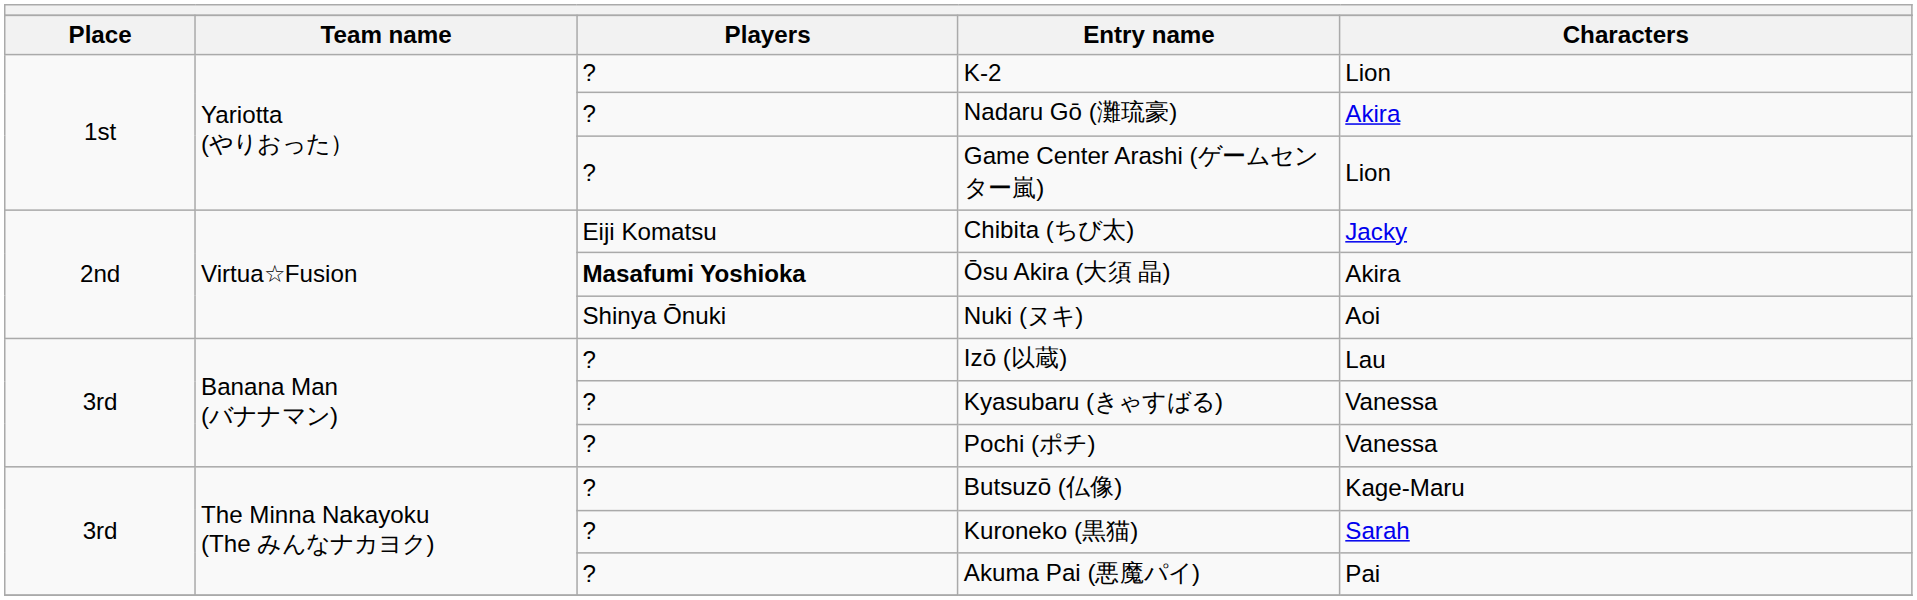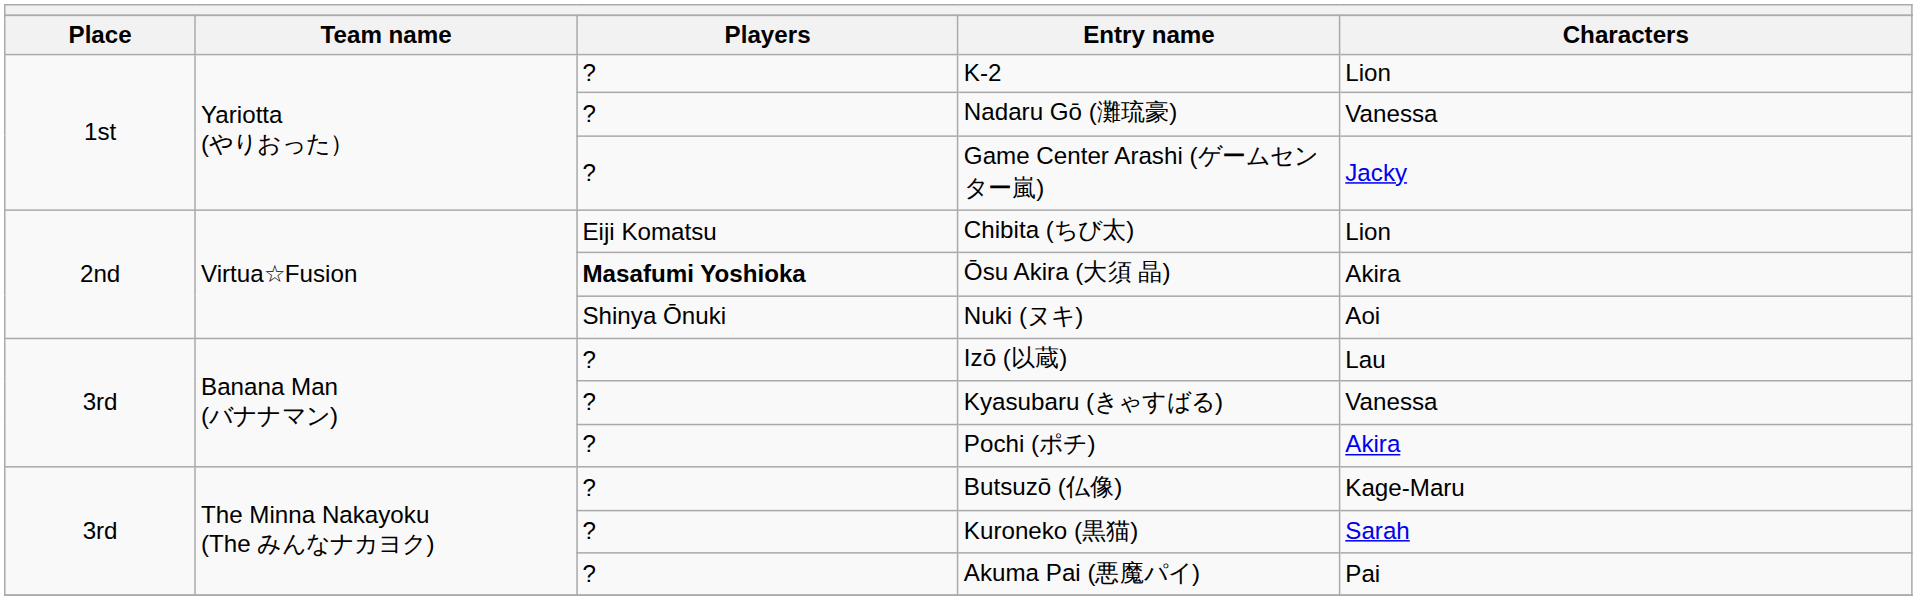Nadaru Gō (灘琉豪) | Characters: Akira -> Vanessa
Game Center Arashi (ゲームセンター嵐) | Characters: Lion -> Jacky
Chibita (ちび太) | Characters: Jacky -> Lion
Pochi (ポチ) | Characters: Vanessa -> Akira
